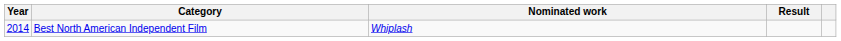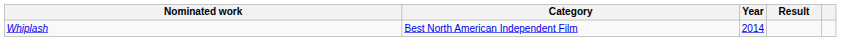columns swapped: Year <-> Nominated work
